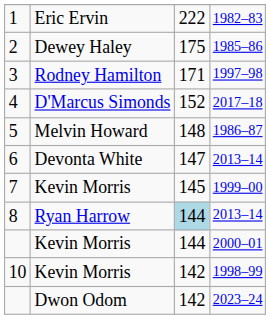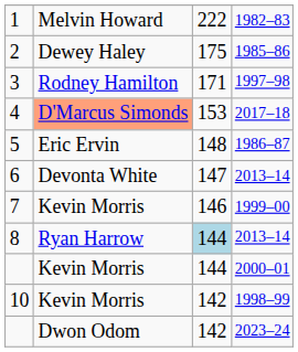1 | column 2: Eric Ervin -> Melvin Howard
4 | column 2: no background -> lightsalmon background
4 | column 3: 152 -> 153
5 | column 2: Melvin Howard -> Eric Ervin
7 | column 3: 145 -> 146
